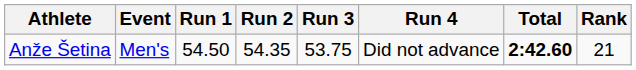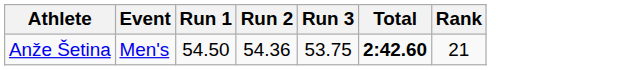- column: Run 4 | Did not advance
Anže Šetina | Run 2: 54.35 -> 54.36
